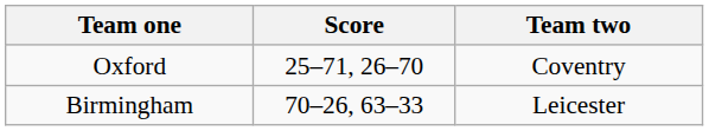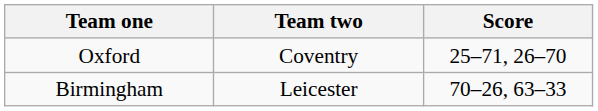columns swapped: Team two <-> Score
